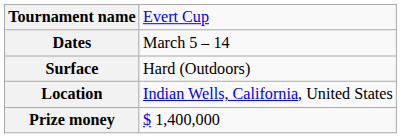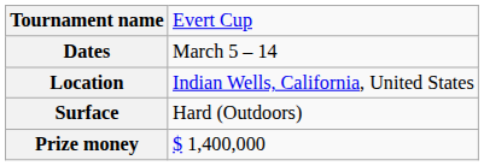rows swapped: Surface <-> Location
